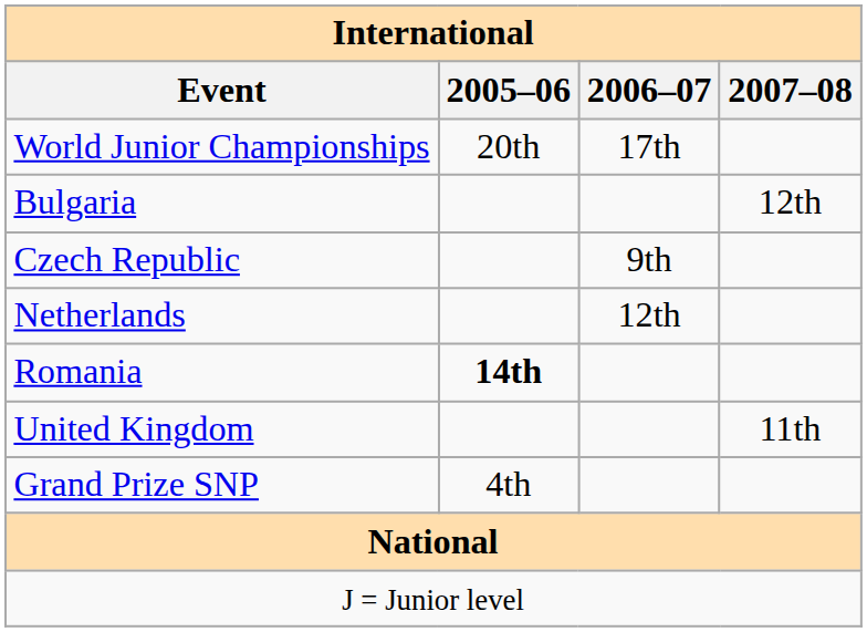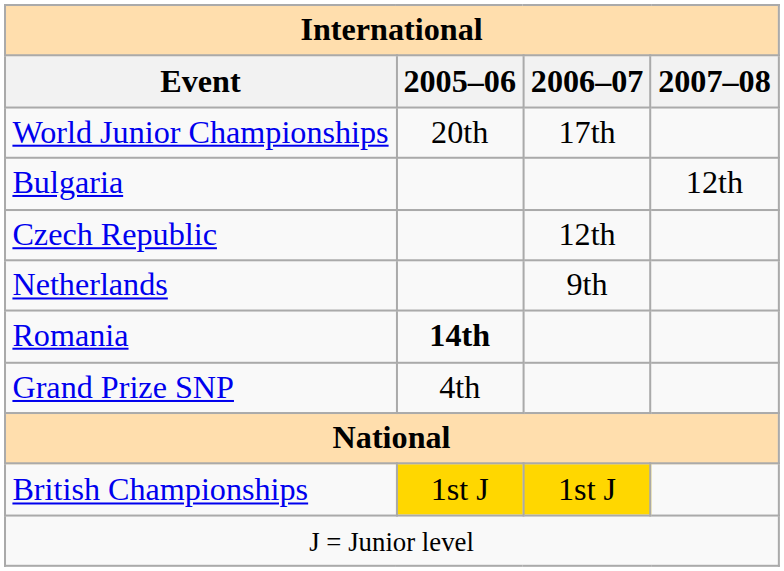Czech Republic | 2006–07: 9th -> 12th
Netherlands | 2006–07: 12th -> 9th
- row: United Kingdom | 11th
+ row: British Championships | 1st J | 1st J
